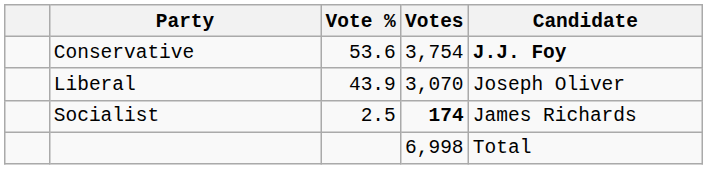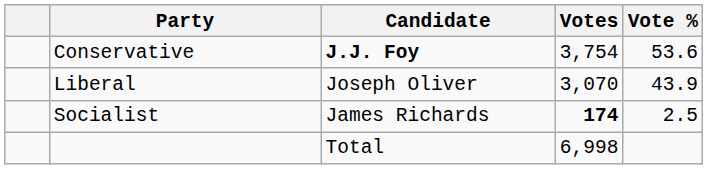columns swapped: Candidate <-> Vote %
